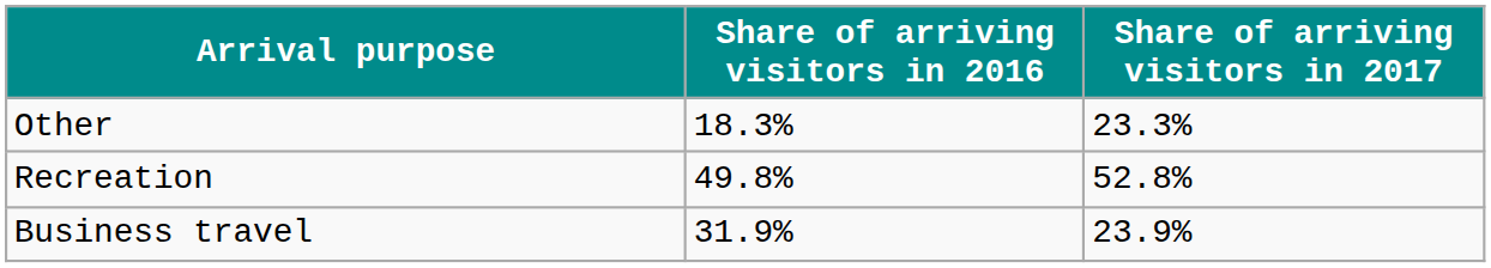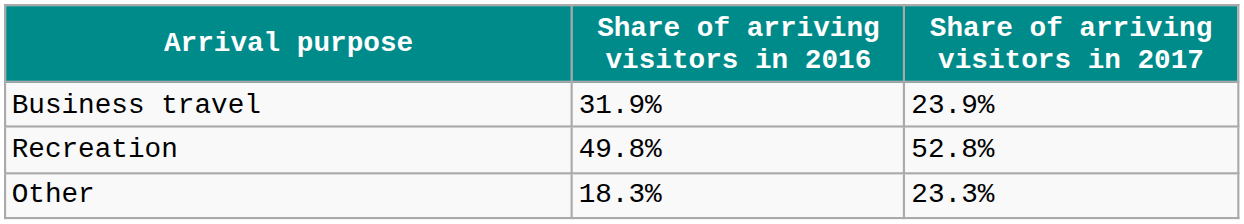rows swapped: Business travel <-> Other
